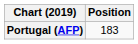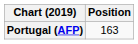Portugal (AFP) | Position: 183 -> 163
